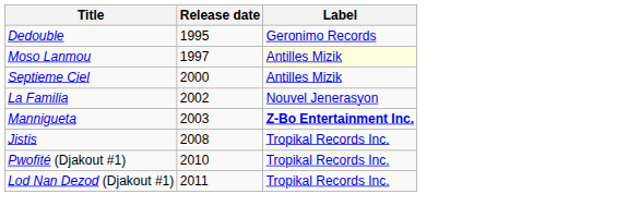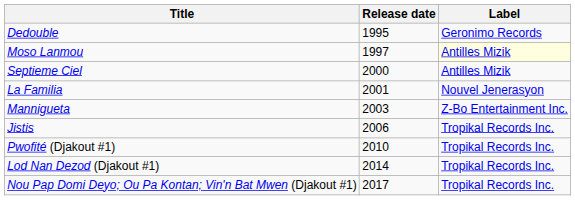La Familia | Release date: 2002 -> 2001
Mannigueta | Label: bold -> normal
Jistis | Release date: 2008 -> 2006
Lod Nan Dezod (Djakout #1) | Release date: 2011 -> 2014
+ row: Nou Pap Domi Deyo; Ou Pa Kontan; Vin'n Bat Mwen (Djakout #1) | 2017 | Tropikal Records Inc.
